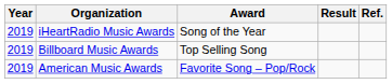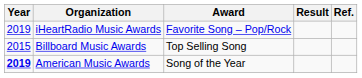iHeartRadio Music Awards | Award: Song of the Year -> Favorite Song – Pop/Rock
Billboard Music Awards | Year: 2019 -> 2015
American Music Awards | Year: normal -> bold
American Music Awards | Award: Favorite Song – Pop/Rock -> Song of the Year
